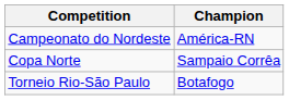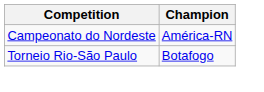- row: Copa Norte | Sampaio Corrêa
